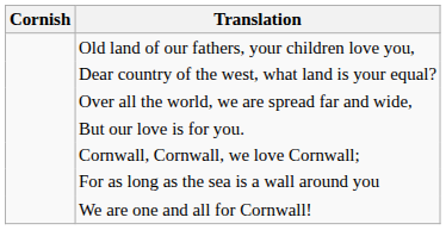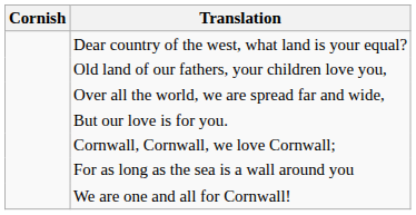rows swapped: Old land of our fathers, your children love you, <-> Dear country of the west, what land is your equal?
